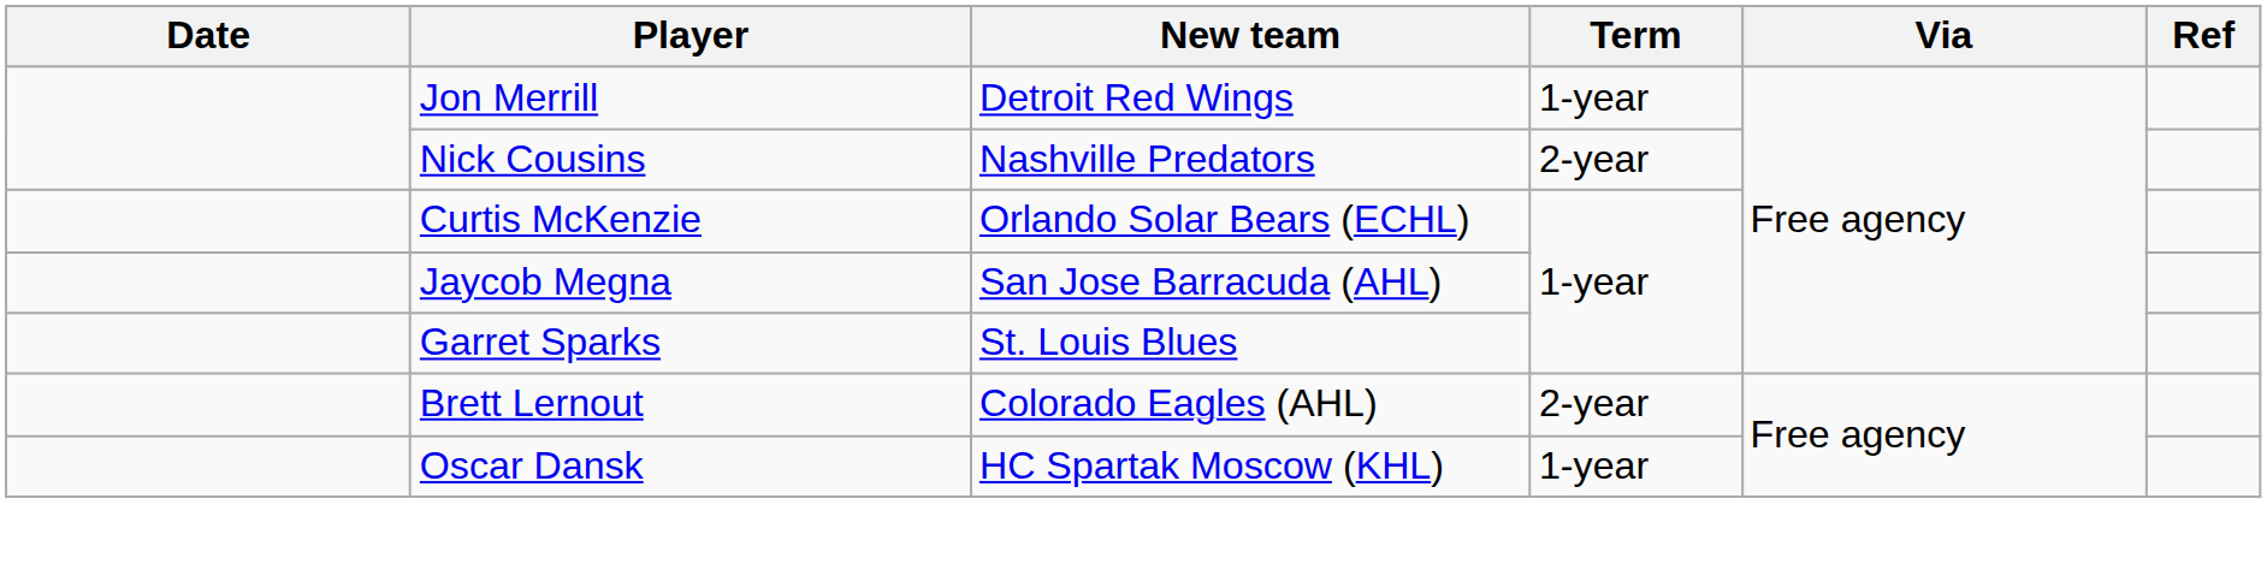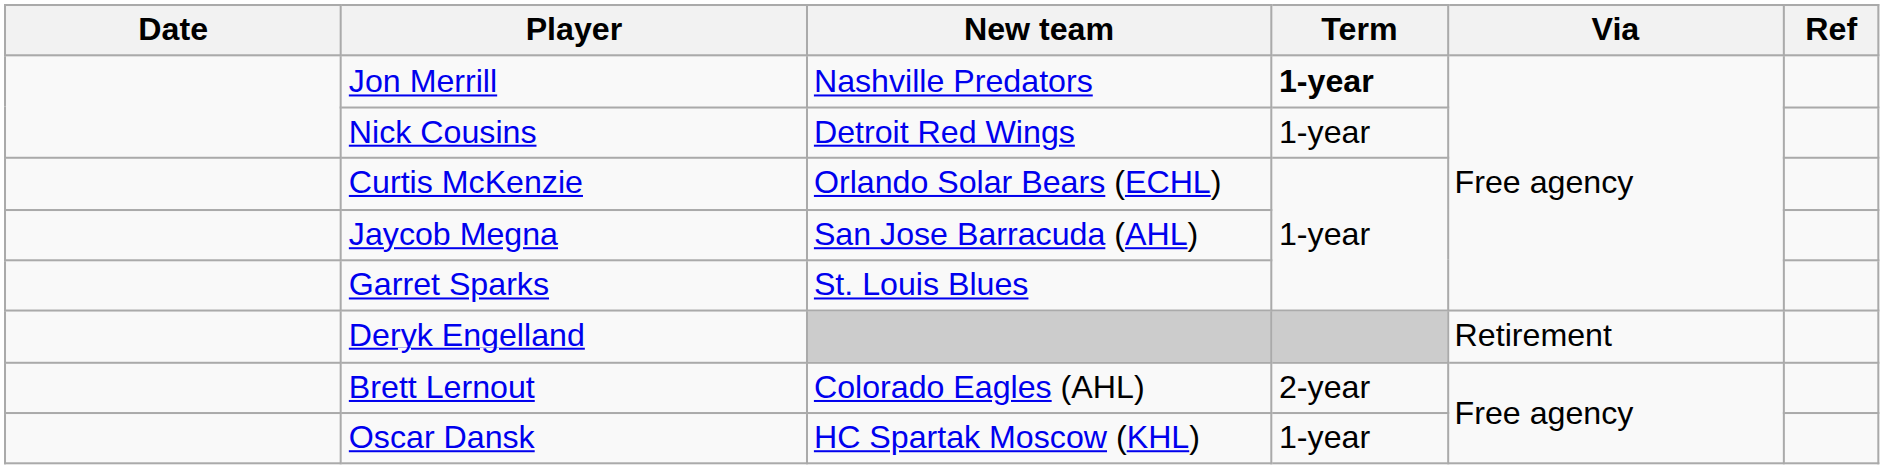Jon Merrill | New team: Detroit Red Wings -> Nashville Predators
Jon Merrill | Term: normal -> bold
Nick Cousins | New team: Nashville Predators -> Detroit Red Wings
Nick Cousins | Term: 2-year -> 1-year
+ row: Deryk Engelland | Retirement
